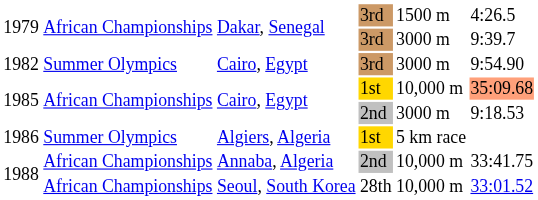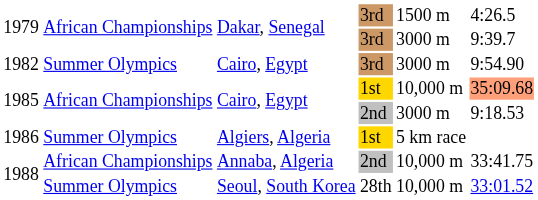1988 / 28th | column 2: African Championships -> Summer Olympics
